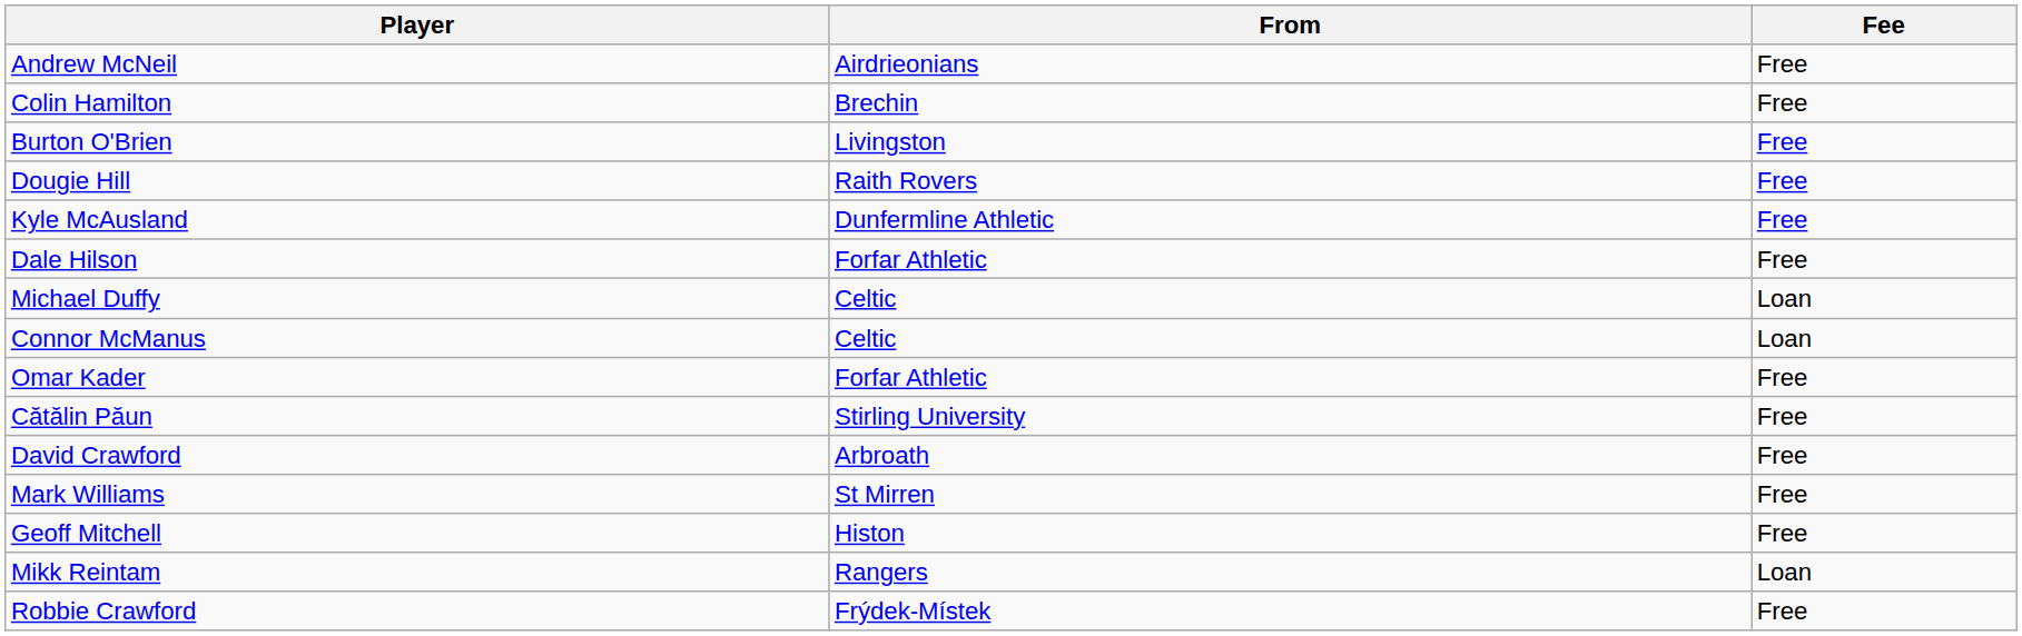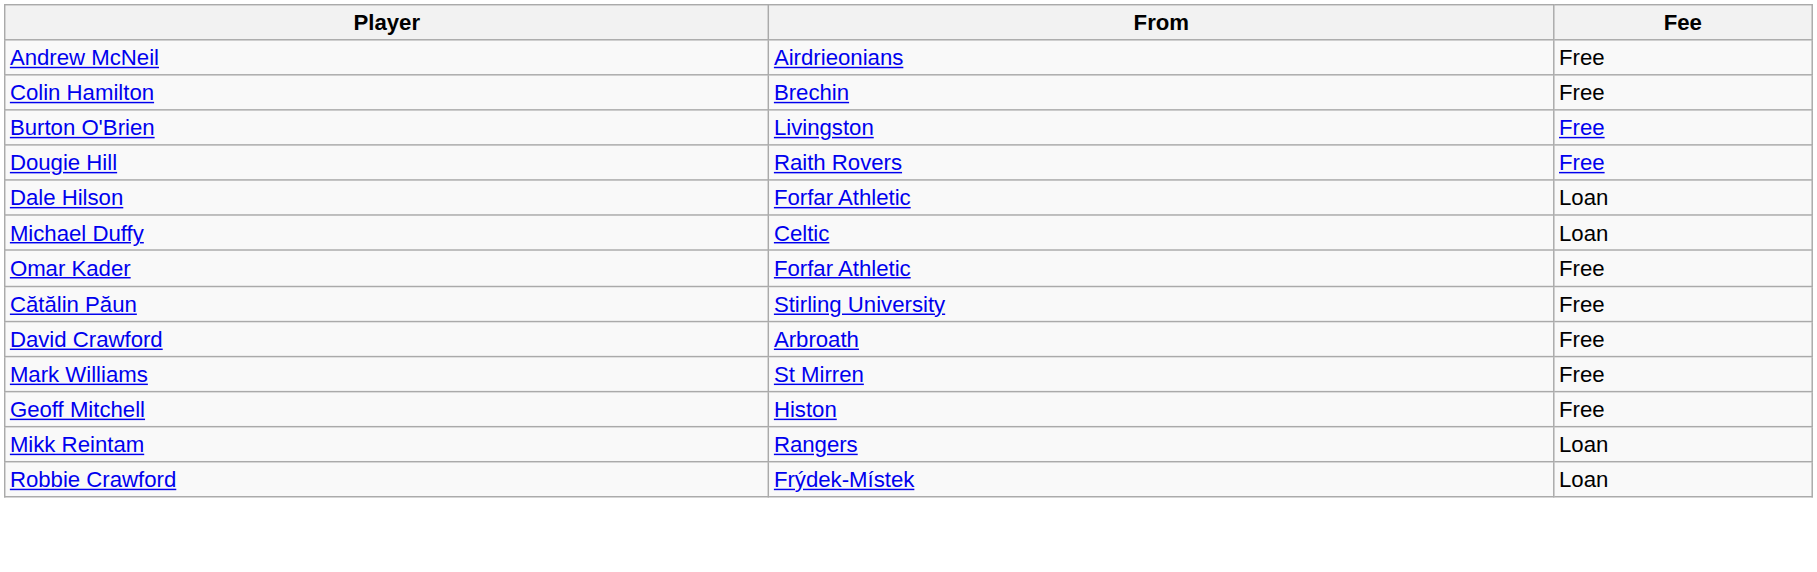- row: Kyle McAusland | Dunfermline Athletic | Free
Dale Hilson | Fee: Free -> Loan
- row: Connor McManus | Celtic | Loan
Robbie Crawford | Fee: Free -> Loan
